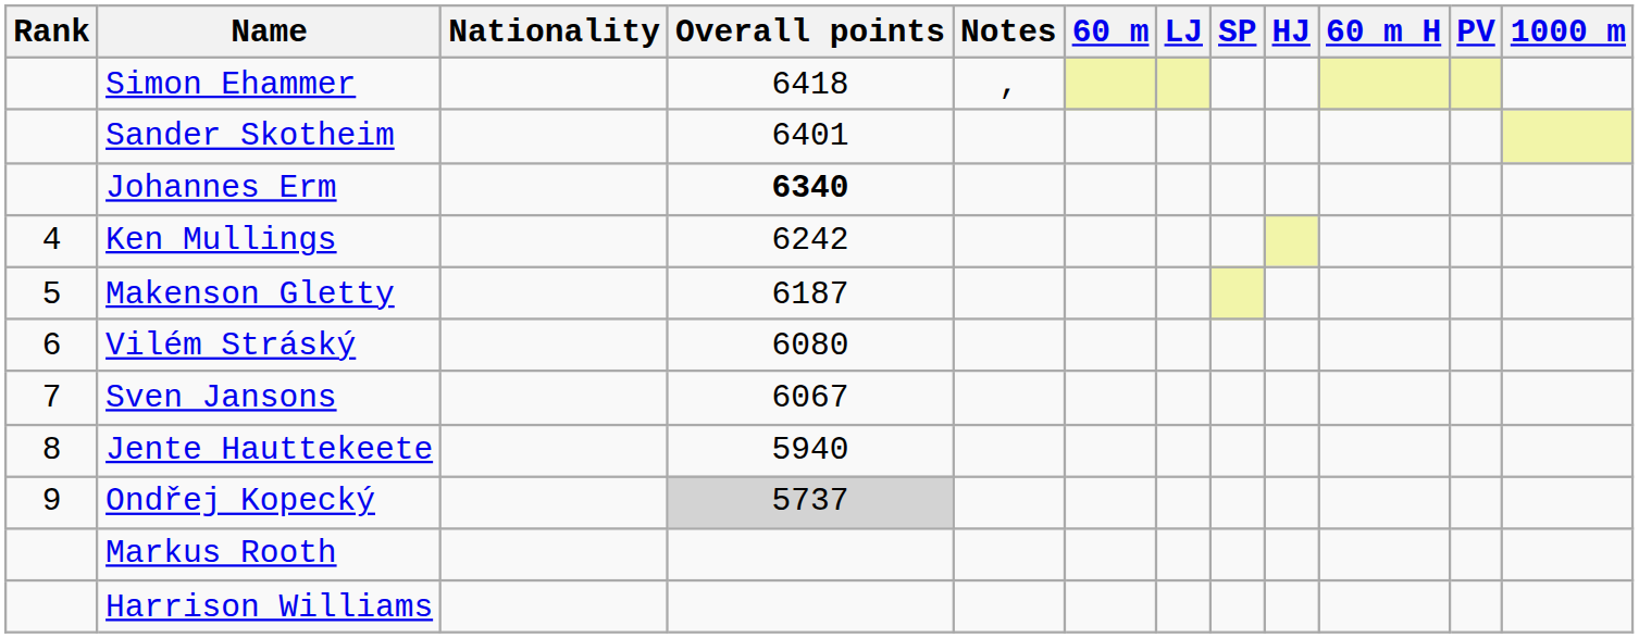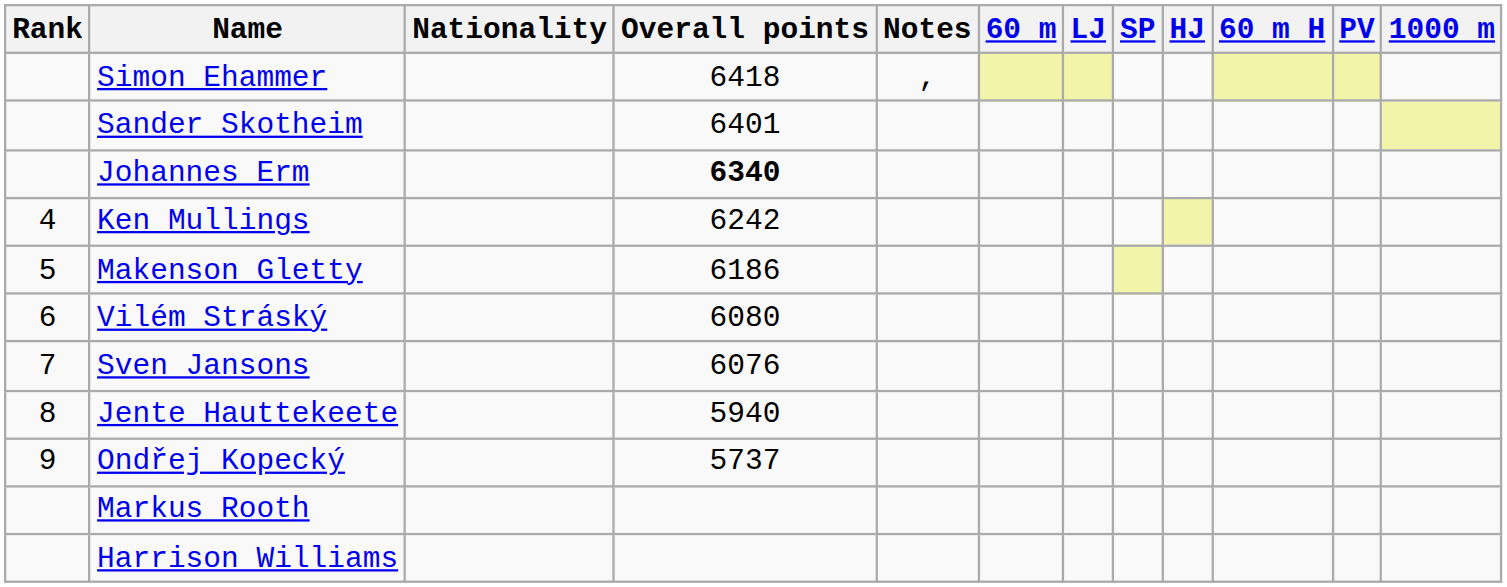Makenson Gletty | Overall points: 6187 -> 6186
Sven Jansons | Overall points: 6067 -> 6076
Ondřej Kopecký | Overall points: lightgrey background -> no background
